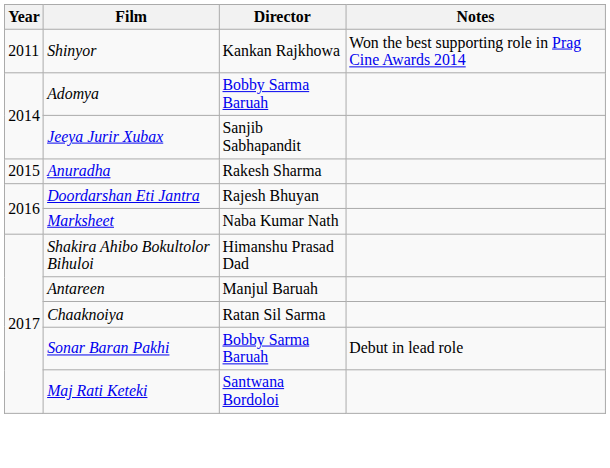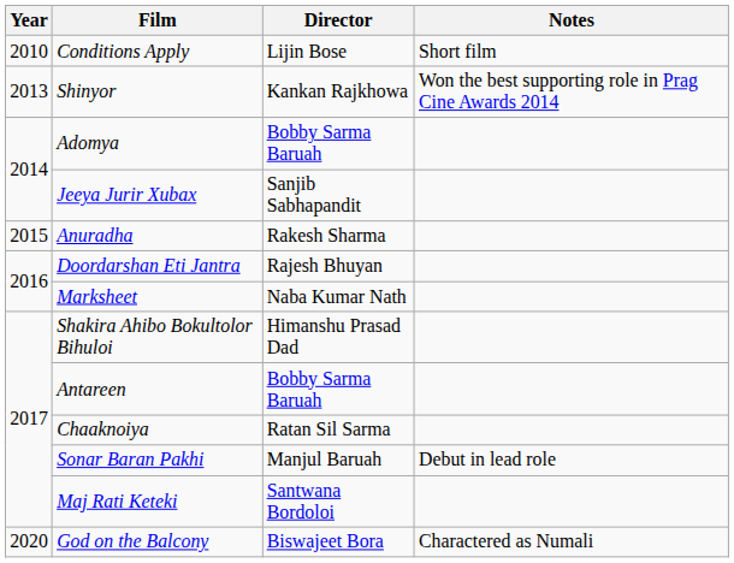+ row: 2010 | Conditions Apply | Lijin Bose | Short film
Shinyor | Year: 2011 -> 2013
Antareen | Director: Manjul Baruah -> Bobby Sarma Baruah
Sonar Baran Pakhi | Director: Bobby Sarma Baruah -> Manjul Baruah
+ row: 2020 | God on the Balcony | Biswajeet Bora | Charactered as Numali
